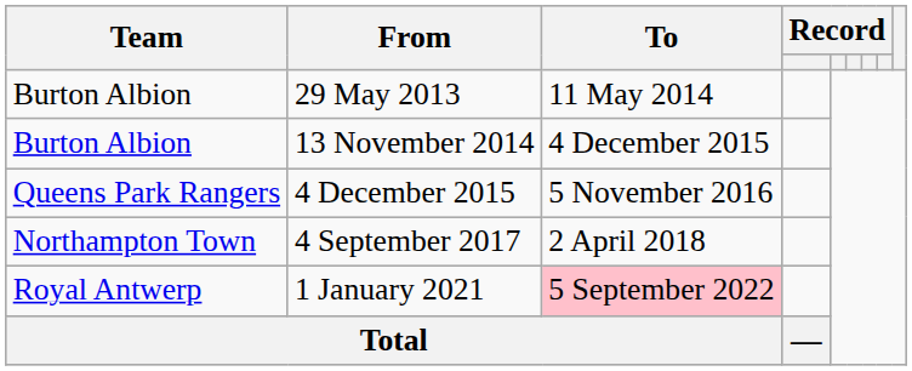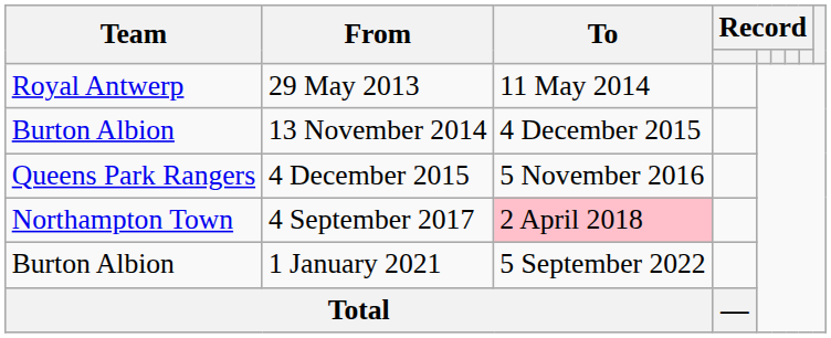29 May 2013 | Team: Burton Albion -> Royal Antwerp
4 September 2017 | To: no background -> pink background
1 January 2021 | Team: Royal Antwerp -> Burton Albion
1 January 2021 | To: pink background -> no background
